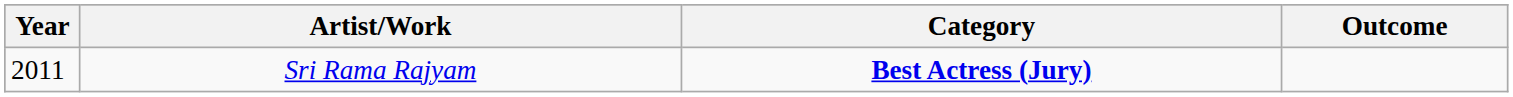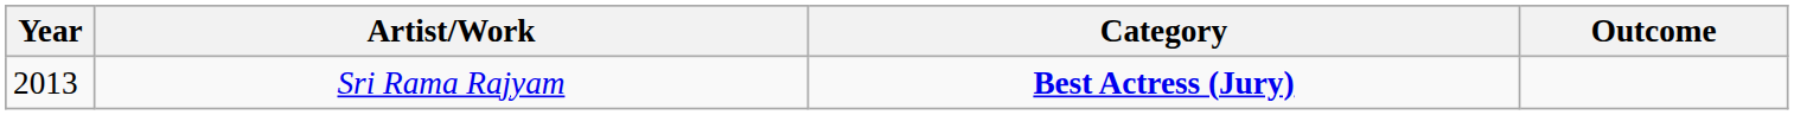Sri Rama Rajyam | Year: 2011 -> 2013
